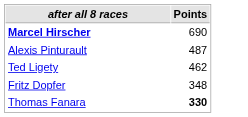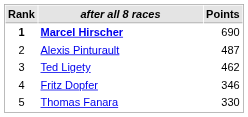+ column: Rank | 1 | 2 | 3 | 4 | 5
Fritz Dopfer | Points: 348 -> 346
Thomas Fanara | Points: bold -> normal
